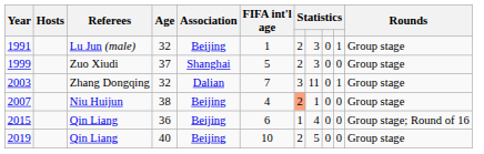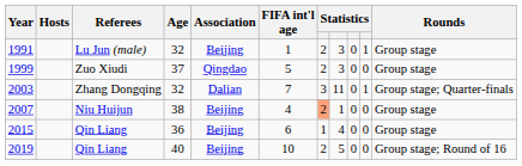1999 | Association: Shanghai -> Qingdao
2003 | Rounds: Group stage -> Group stage; Quarter-finals
2015 | Rounds: Group stage; Round of 16 -> Group stage
2019 | Rounds: Group stage -> Group stage; Round of 16
